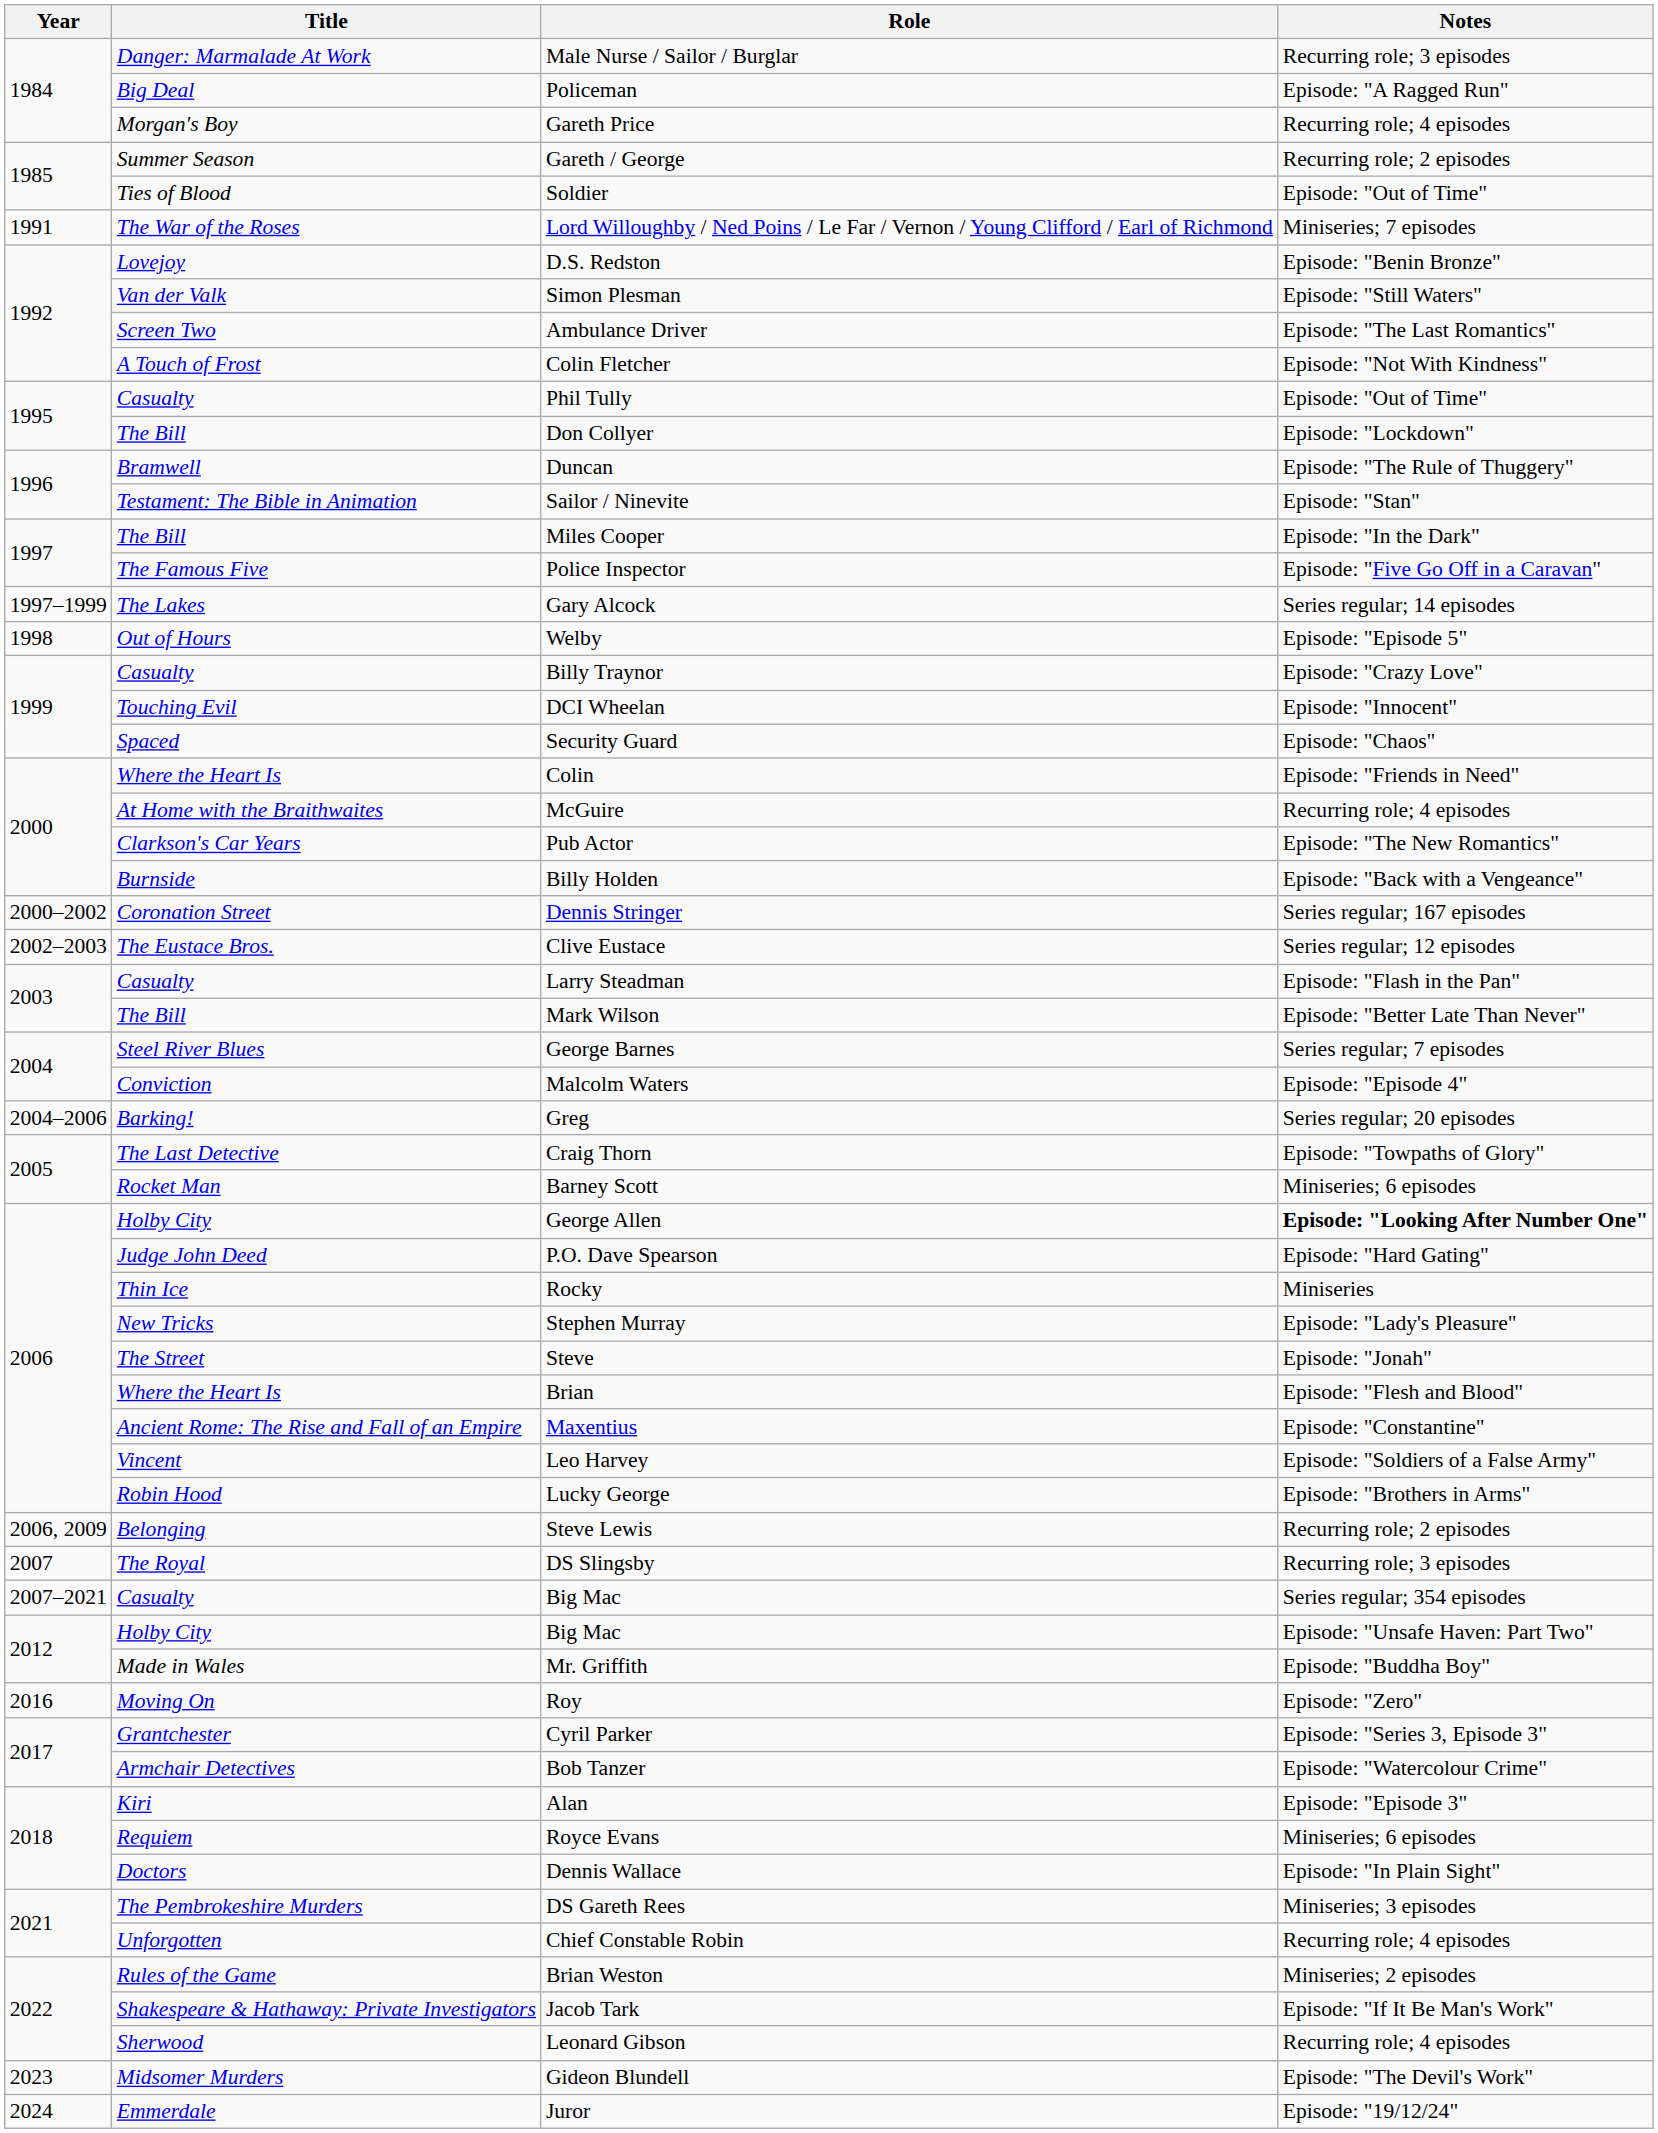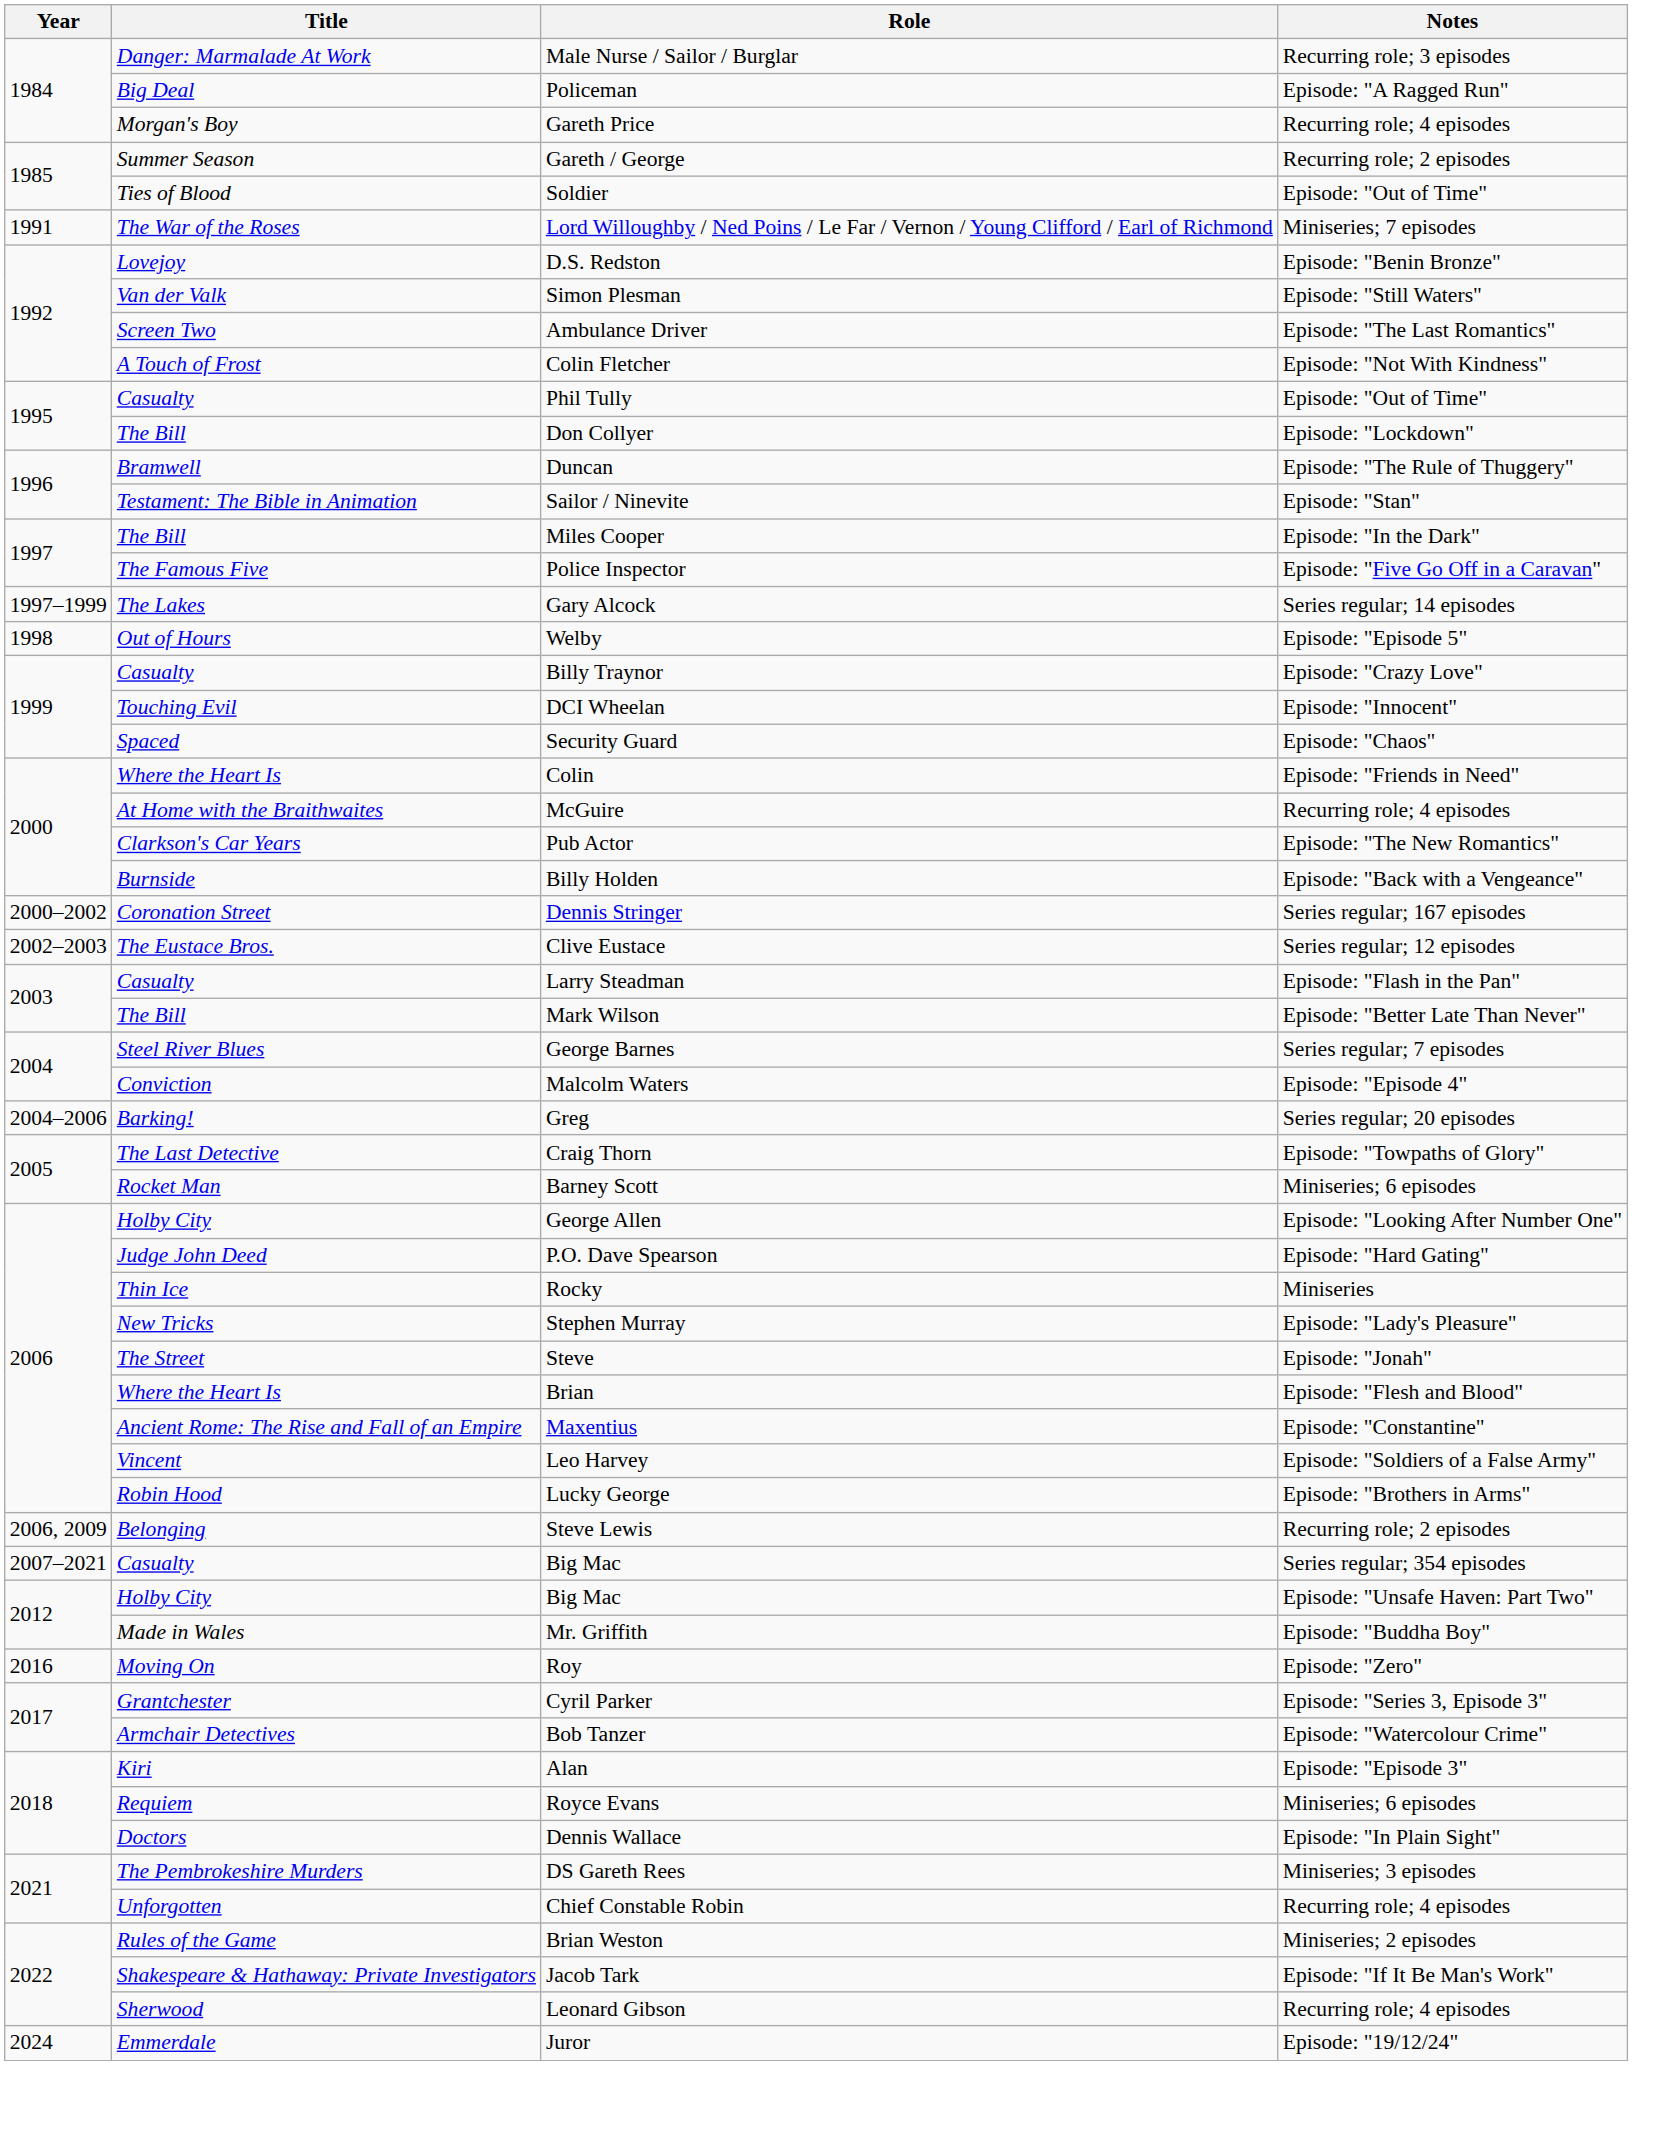George Allen | Notes: bold -> normal
- row: 2007 | The Royal | DS Slingsby | Recurring role; 3 episodes
- row: 2023 | Midsomer Murders | Gideon Blundell | Episode: "The Devil's Work"
